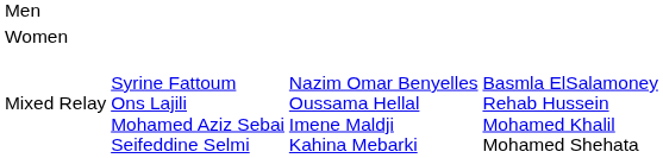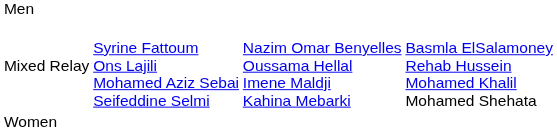rows swapped: Women <-> Mixed Relay
